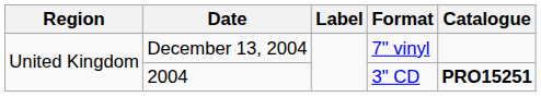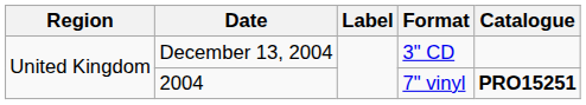December 13, 2004 | Format: 7" vinyl -> 3" CD
2004 | Format: 3" CD -> 7" vinyl
